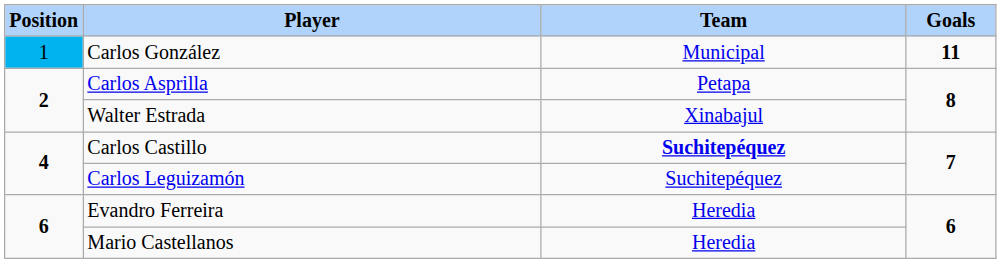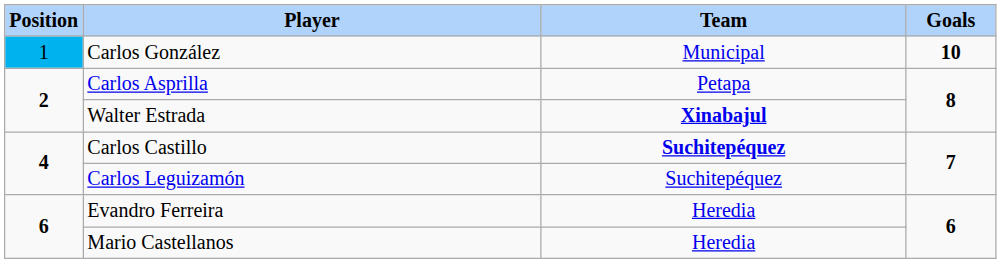Carlos González | Goals: 11 -> 10
Walter Estrada | Team: normal -> bold
